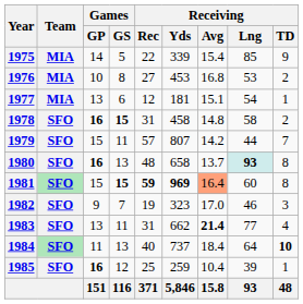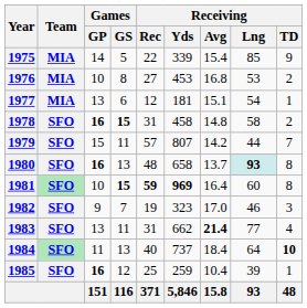1981 | Games / GP: 15 -> 10
1981 | Receiving / Avg: lightsalmon background -> no background
